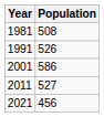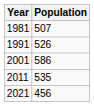1981 | Population: 508 -> 507
2011 | Population: 527 -> 535
